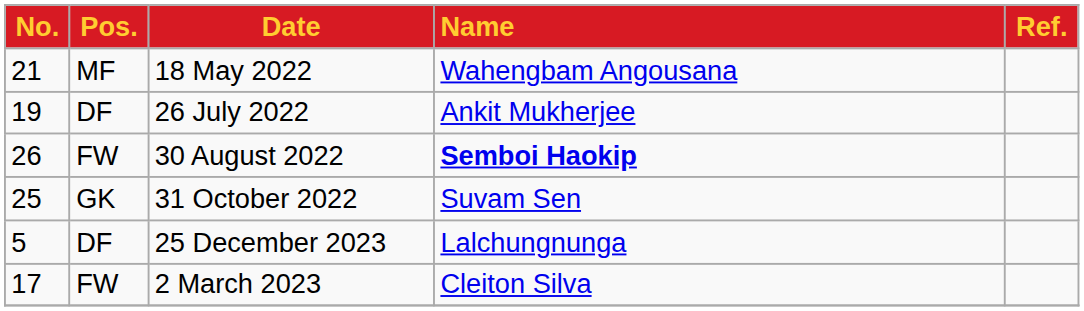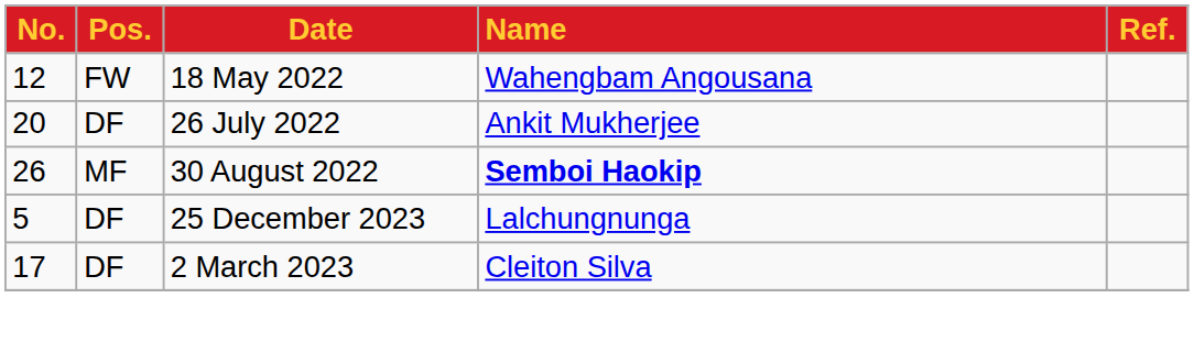18 May 2022 | No.: 21 -> 12
18 May 2022 | Pos.: MF -> FW
26 July 2022 | No.: 19 -> 20
30 August 2022 | Pos.: FW -> MF
- row: 25 | GK | 31 October 2022 | Suvam Sen
2 March 2023 | Pos.: FW -> DF
